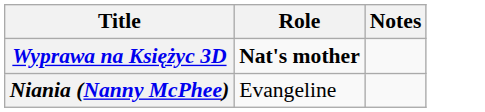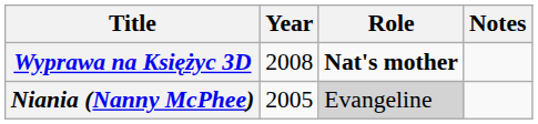+ column: Year | 2008 | 2005
Niania (Nanny McPhee) | Role: no background -> lightgrey background
